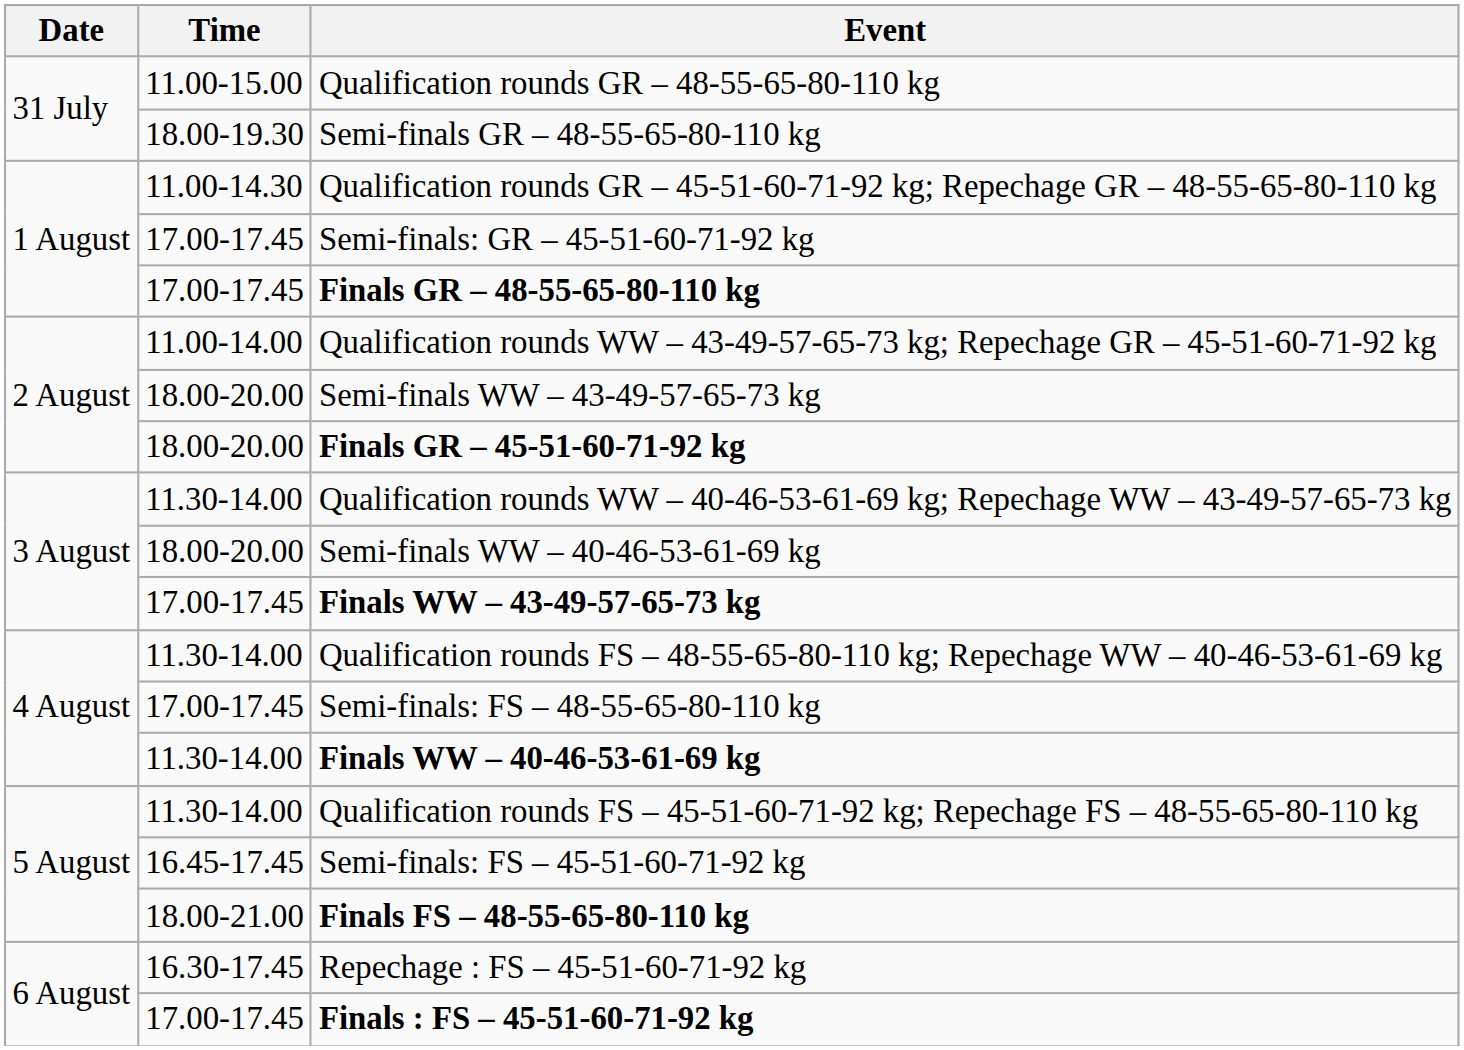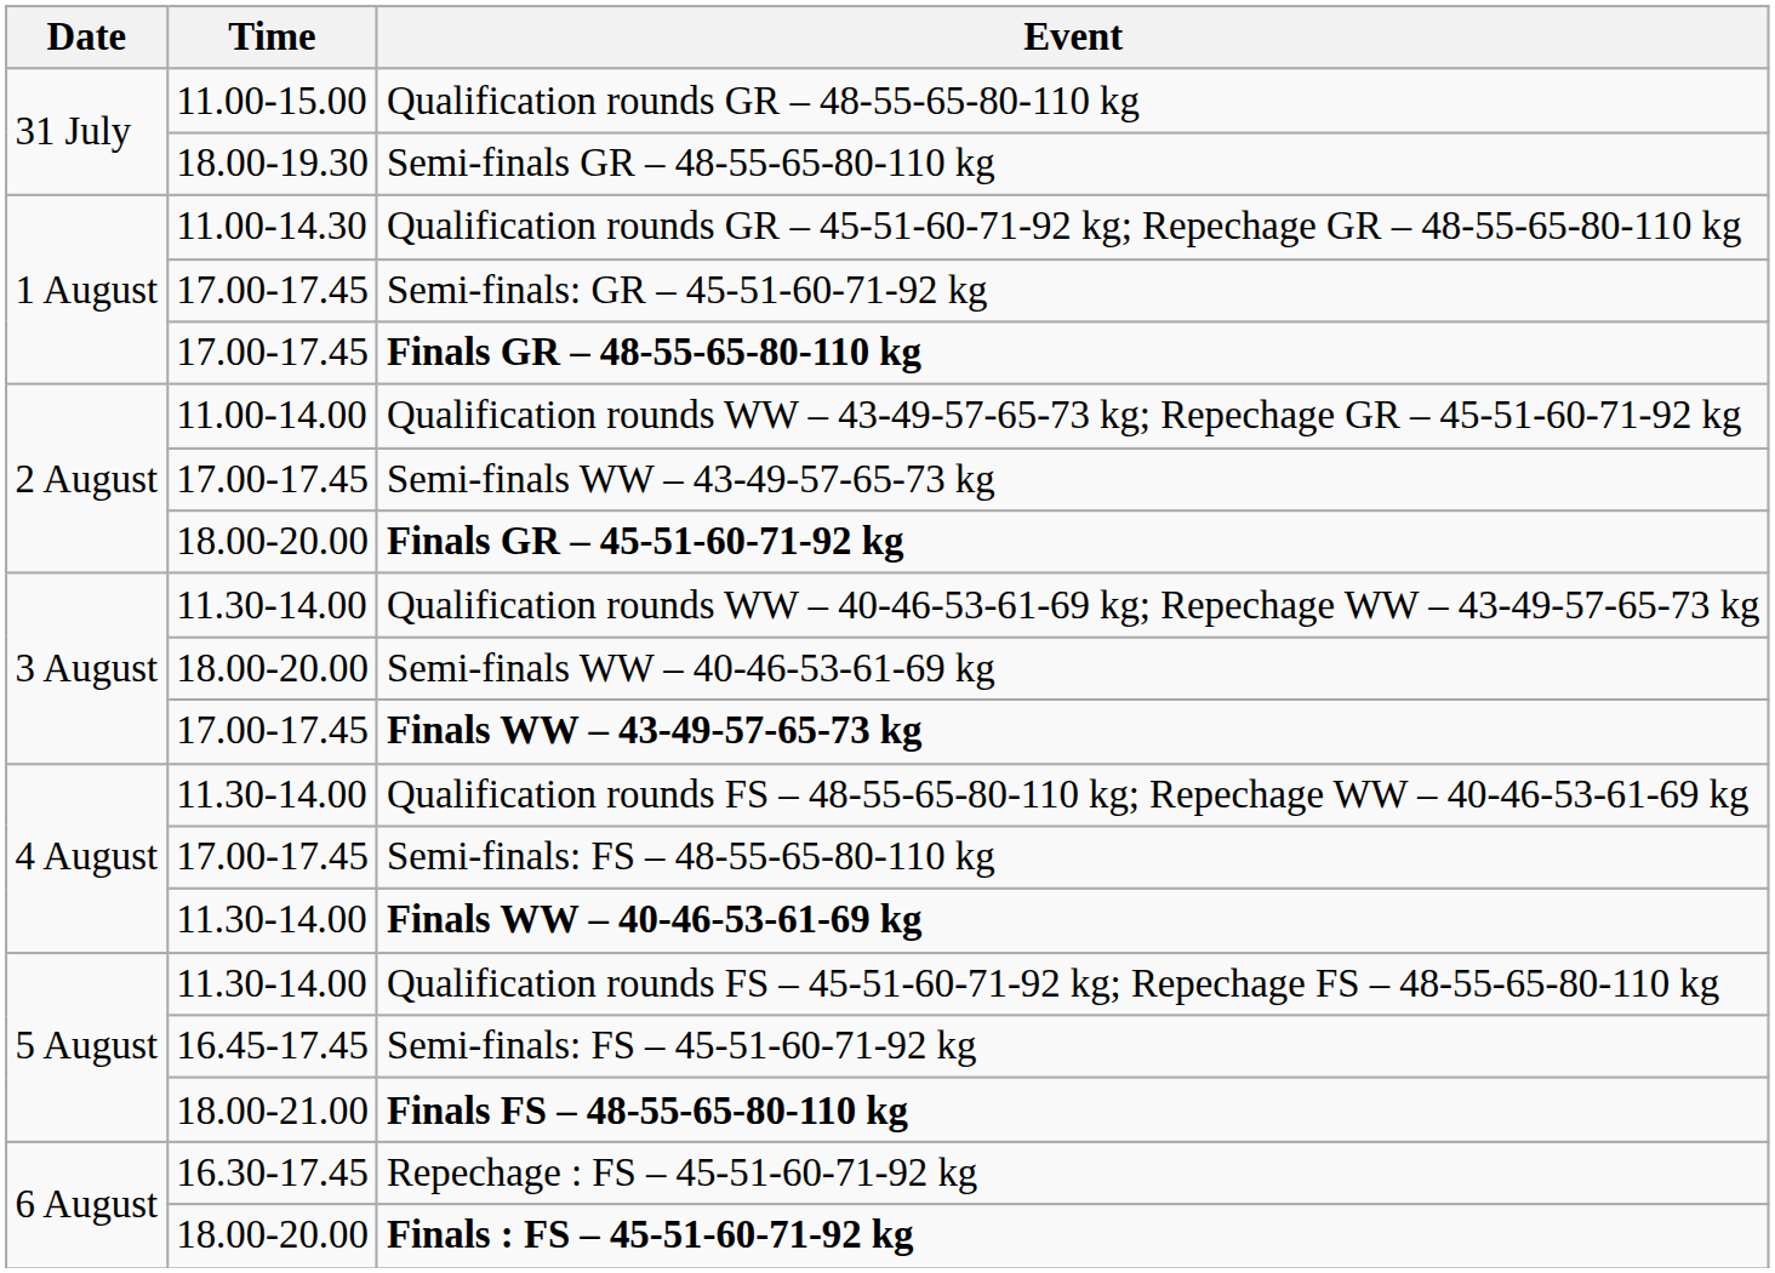Semi-finals WW – 43-49-57-65-73 kg | Time: 18.00-20.00 -> 17.00-17.45
Finals : FS – 45-51-60-71-92 kg | Time: 17.00-17.45 -> 18.00-20.00
